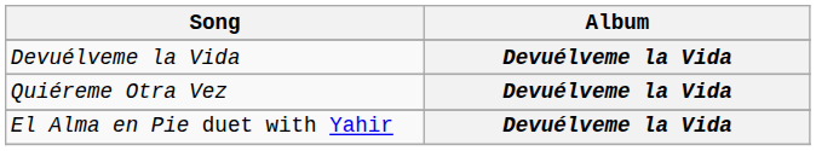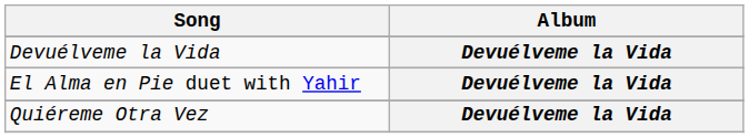rows swapped: El Alma en Pie duet with Yahir <-> Quiéreme Otra Vez
